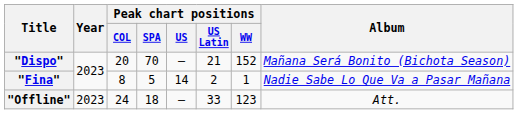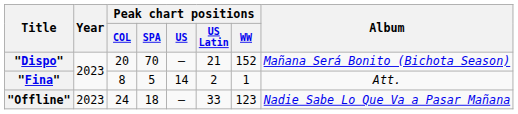"Fina" | Album: Nadie Sabe Lo Que Va a Pasar Mañana -> Att.
"Offline" | Album: Att. -> Nadie Sabe Lo Que Va a Pasar Mañana
